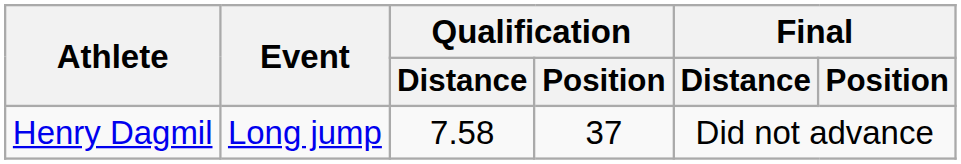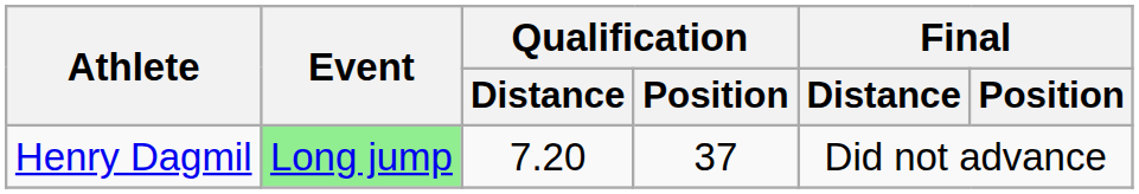Henry Dagmil | Event: no background -> lightgreen background
Henry Dagmil | Qualification / Distance: 7.58 -> 7.20
